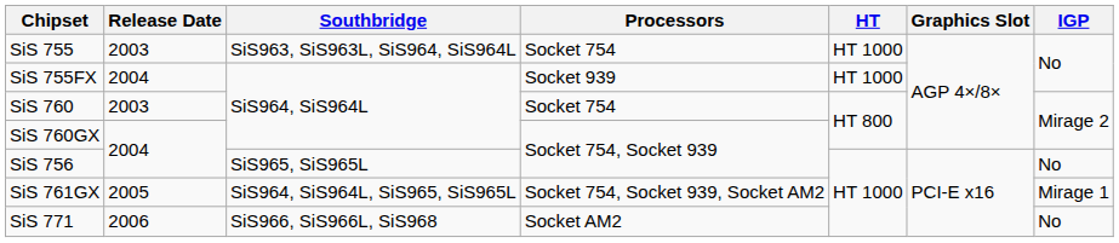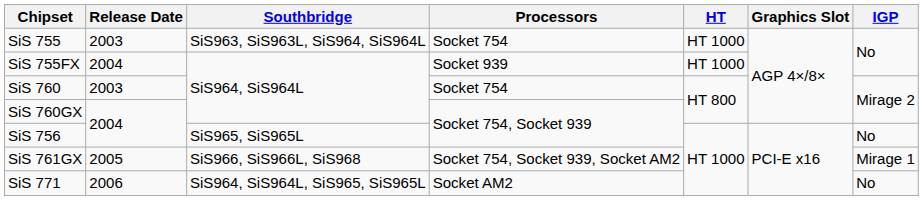SiS 761GX | Southbridge: SiS964, SiS964L, SiS965, SiS965L -> SiS966, SiS966L, SiS968
SiS 771 | Southbridge: SiS966, SiS966L, SiS968 -> SiS964, SiS964L, SiS965, SiS965L
